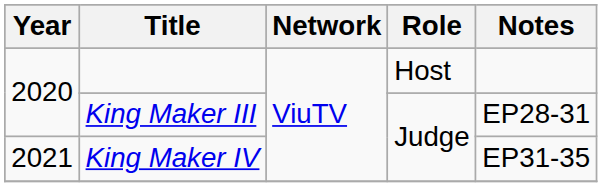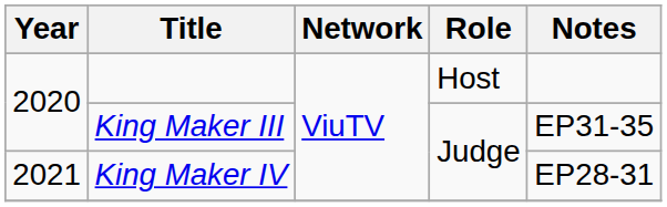King Maker III | Notes: EP28-31 -> EP31-35
King Maker IV | Notes: EP31-35 -> EP28-31
